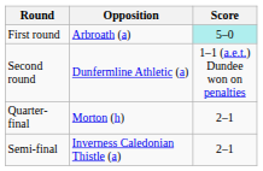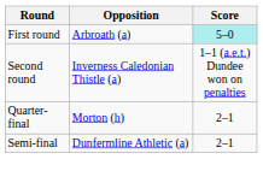Second round | Opposition: Dunfermline Athletic (a) -> Inverness Caledonian Thistle (a)
Semi-final | Opposition: Inverness Caledonian Thistle (a) -> Dunfermline Athletic (a)
